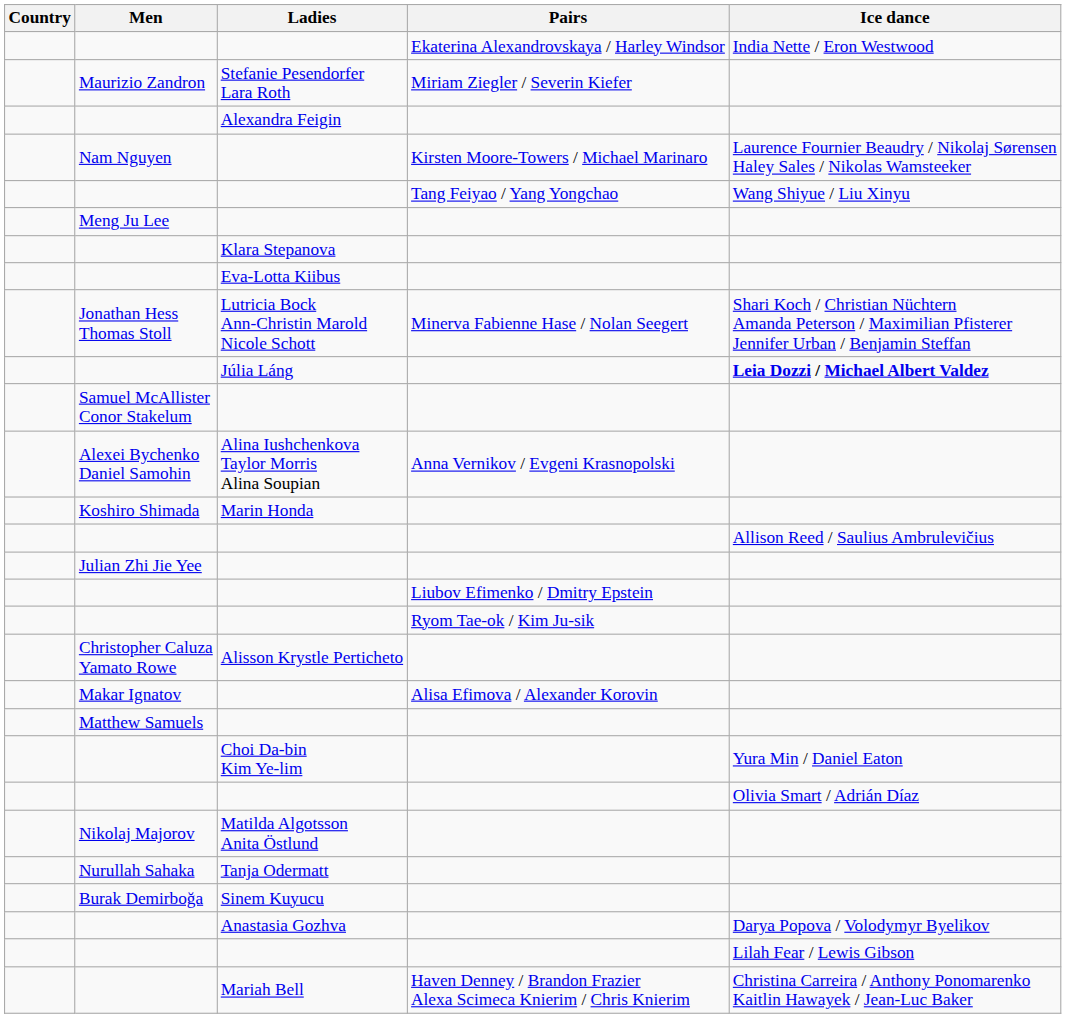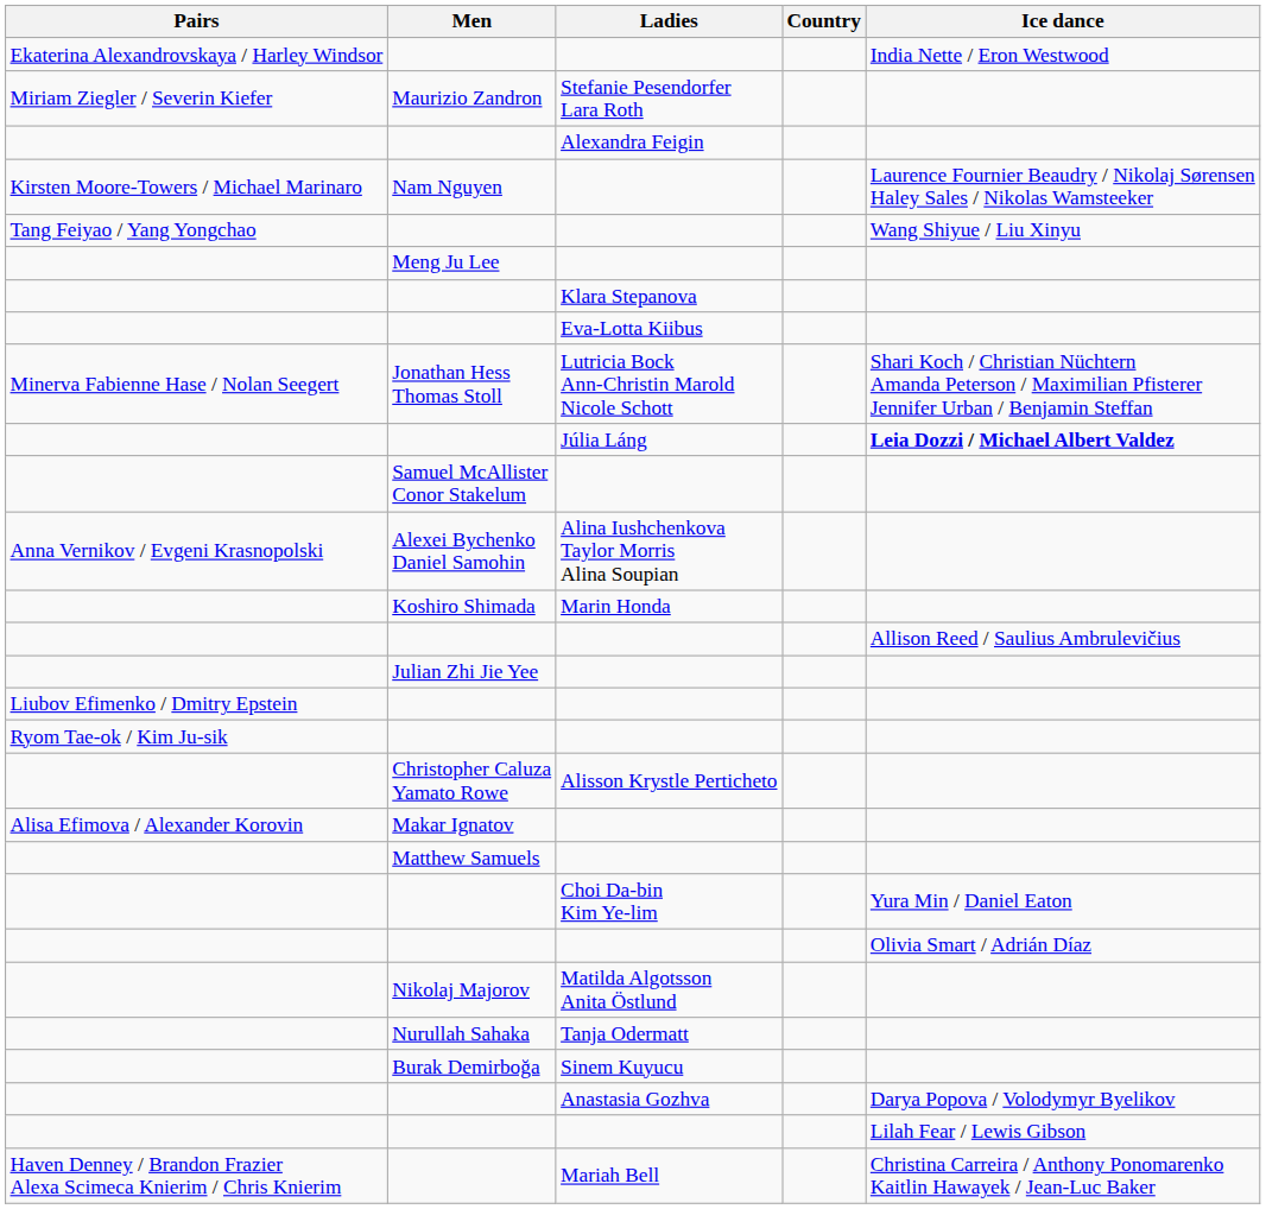columns swapped: Country <-> Pairs
